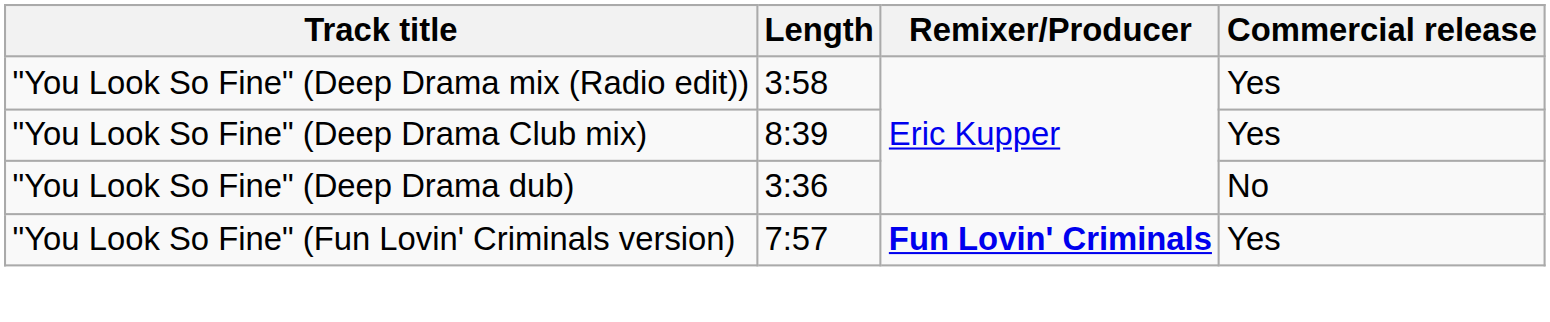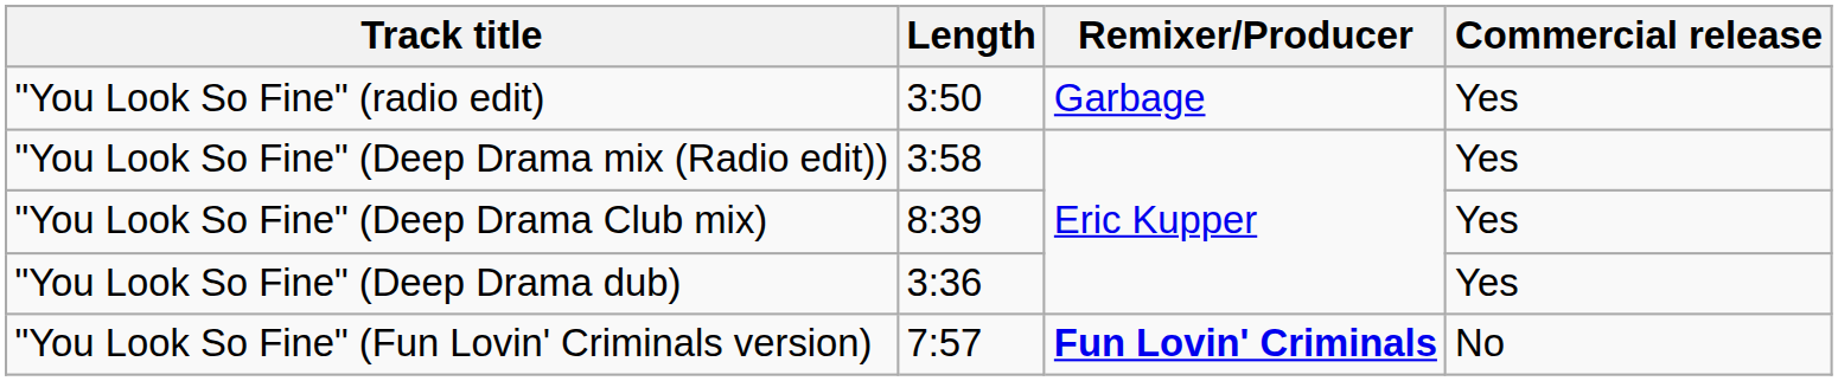+ row: "You Look So Fine" (radio edit) | 3:50 | Garbage | Yes
"You Look So Fine" (Deep Drama dub) | Commercial release: No -> Yes
"You Look So Fine" (Fun Lovin' Criminals version) | Commercial release: Yes -> No
